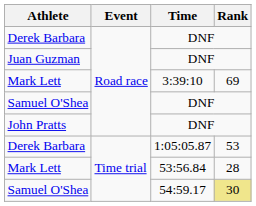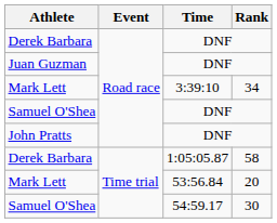Mark Lett / 3:39:10 | Rank: 69 -> 34
Derek Barbara / 1:05:05.87 | Rank: 53 -> 58
Mark Lett / 53:56.84 | Rank: 28 -> 20
Samuel O'Shea / 54:59.17 | Rank: khaki background -> no background
